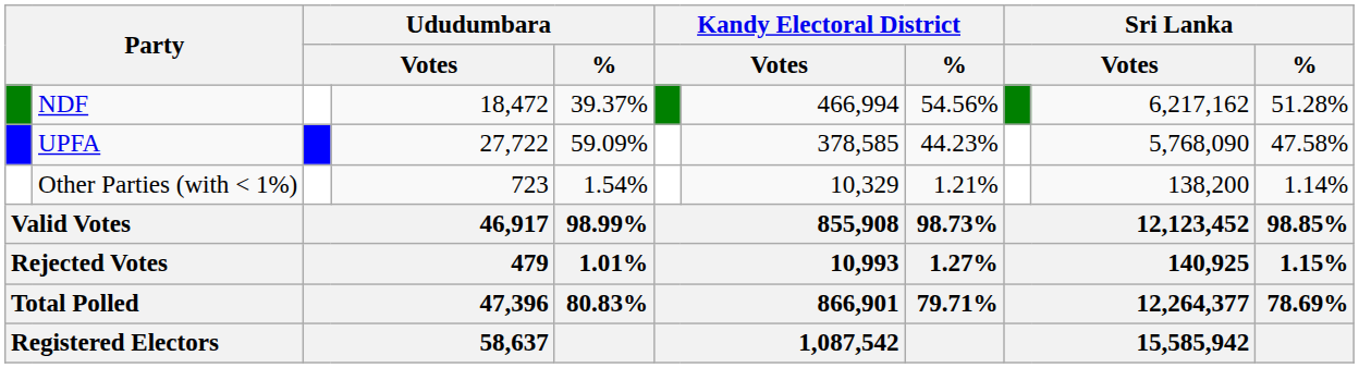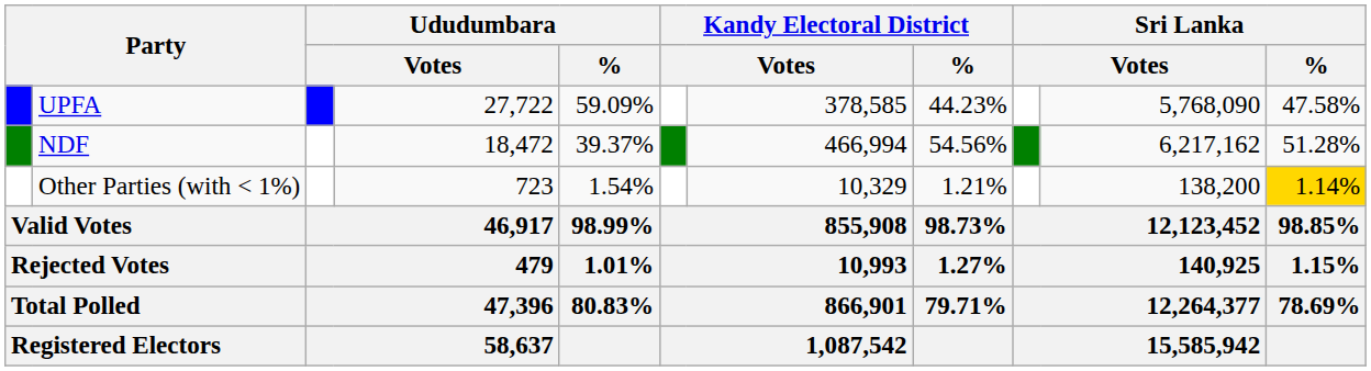rows swapped: UPFA <-> NDF
Other Parties (with < 1%) | Sri Lanka / %: no background -> gold background
